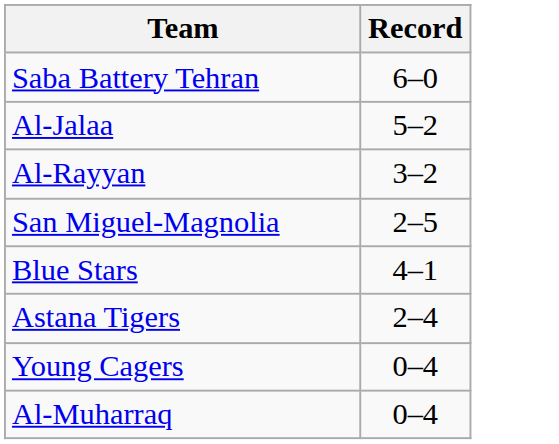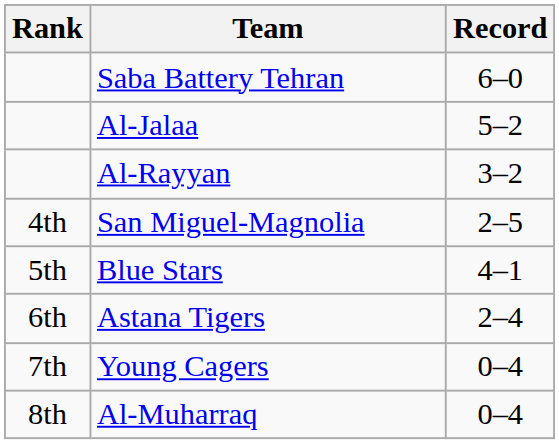+ column: Rank | 4th | 5th | 6th | 7th | 8th
